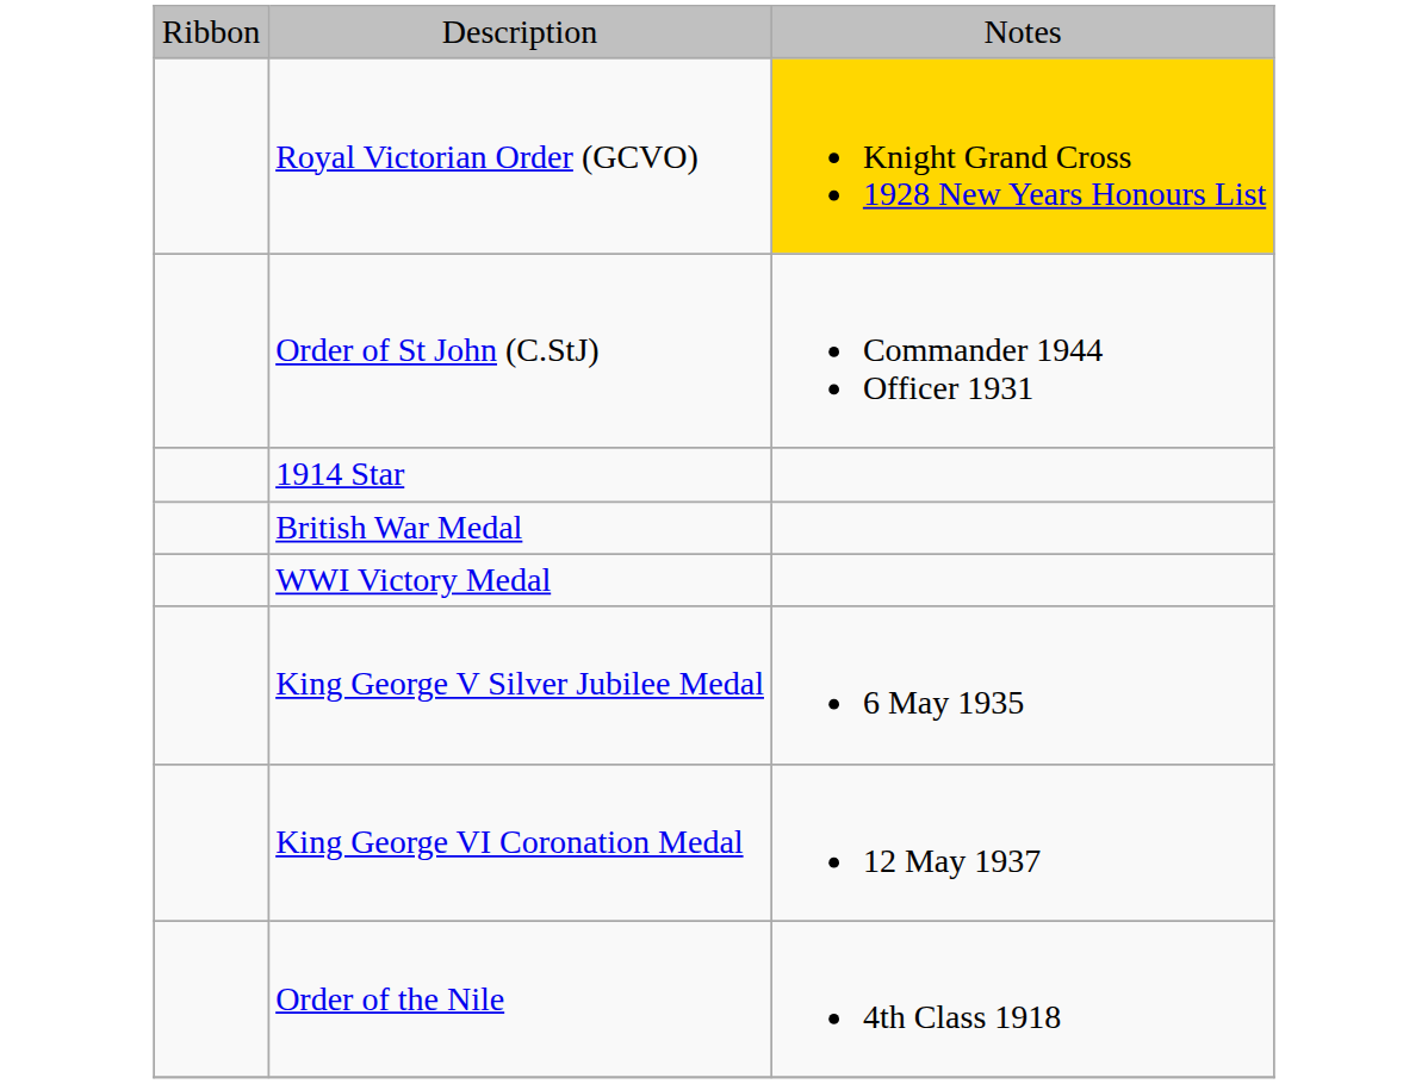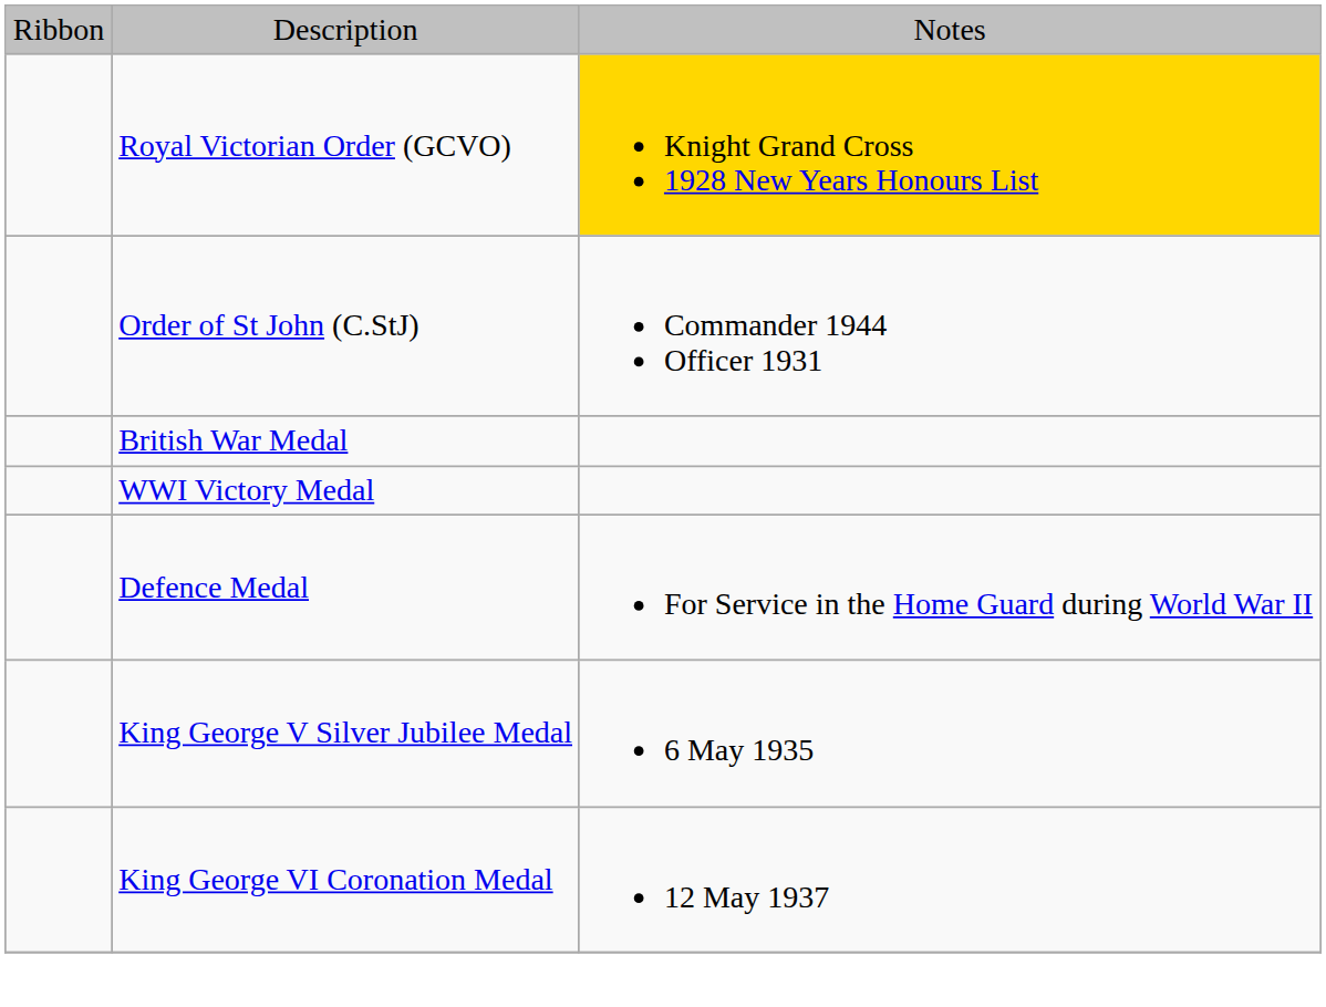- row: 1914 Star
+ row: Defence Medal | For Service in the Home Guard during World War II
- row: Order of the Nile | 4th Class 1918
